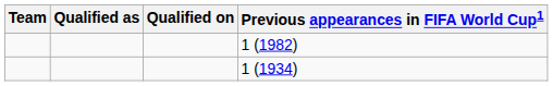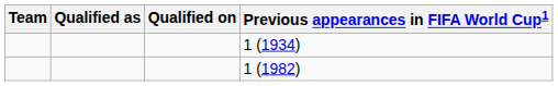rows swapped: 1 (1934) <-> 1 (1982)
